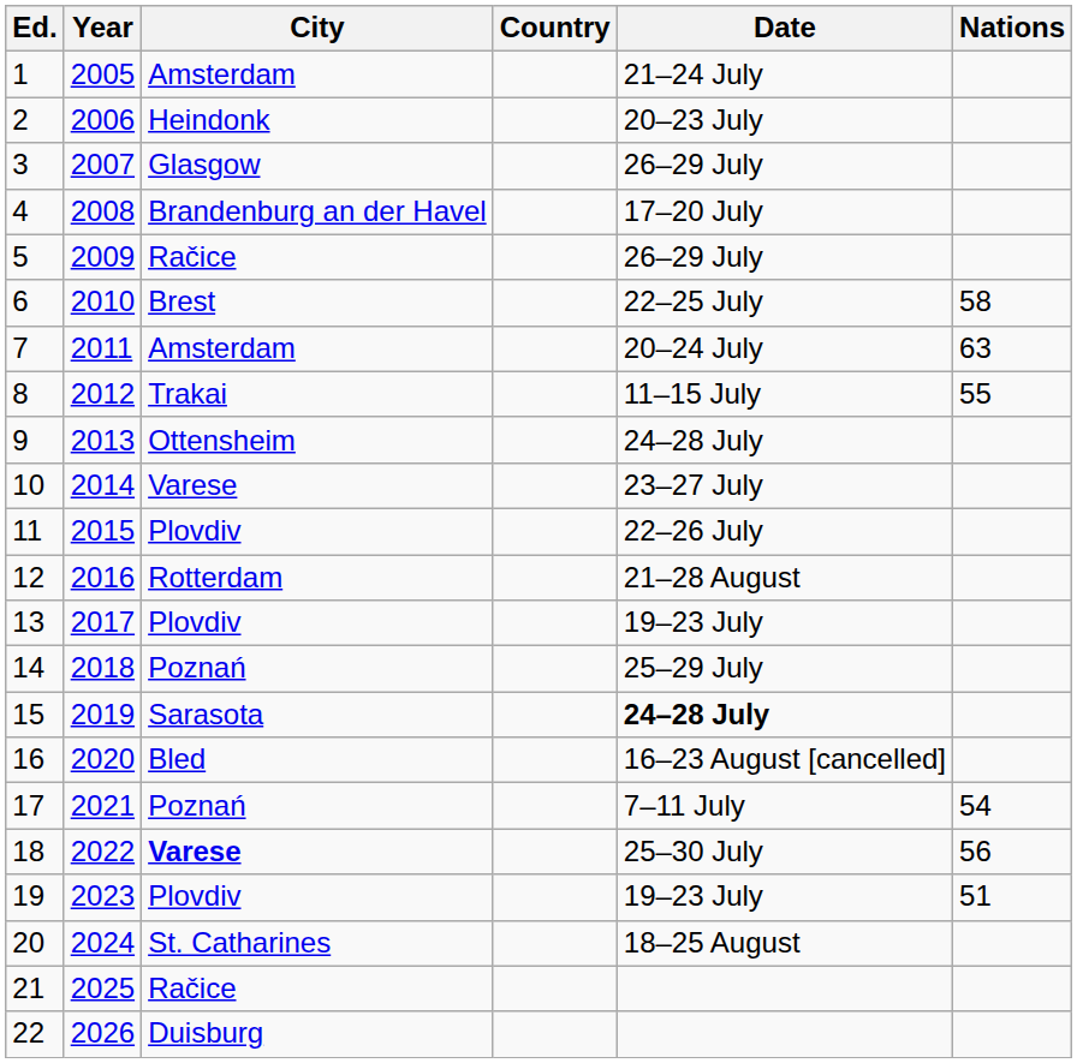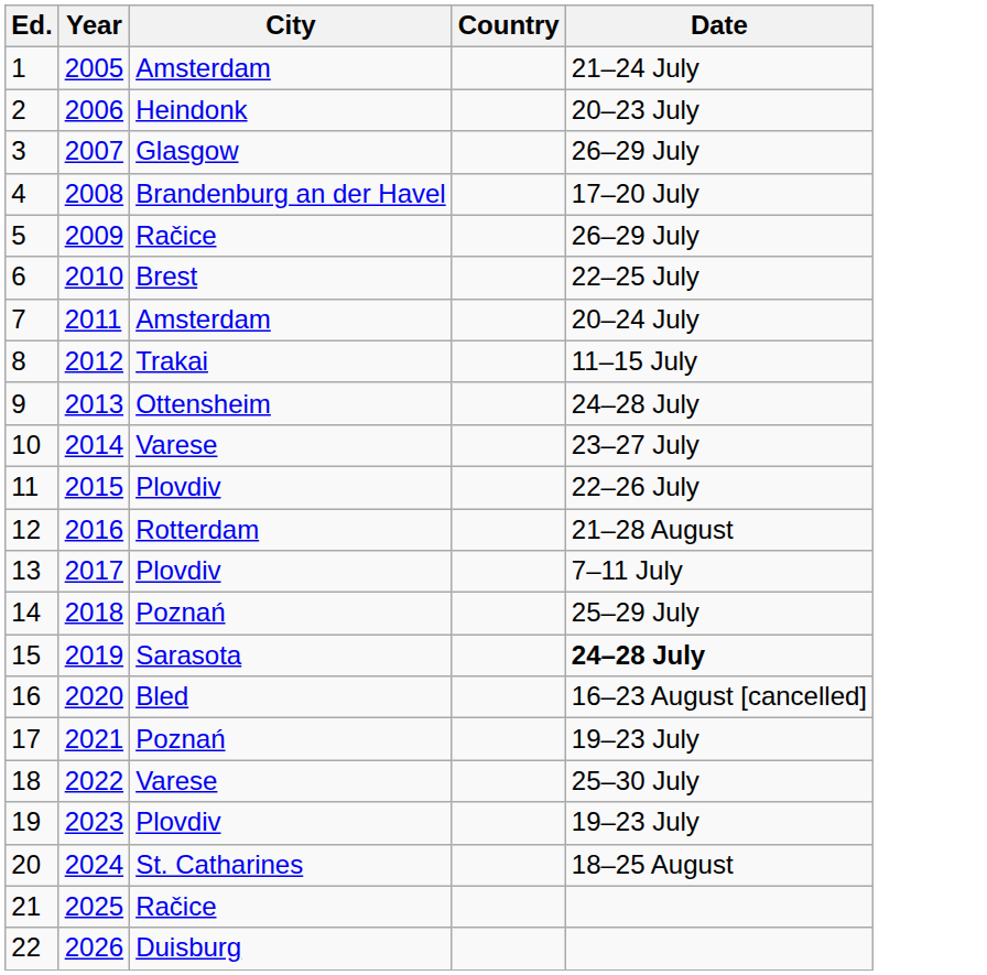- column: Nations | 58 | 63 | 55 | 54 | 56 | 51
13 | Date: 19–23 July -> 7–11 July
17 | Date: 7–11 July -> 19–23 July
18 | City: bold -> normal
